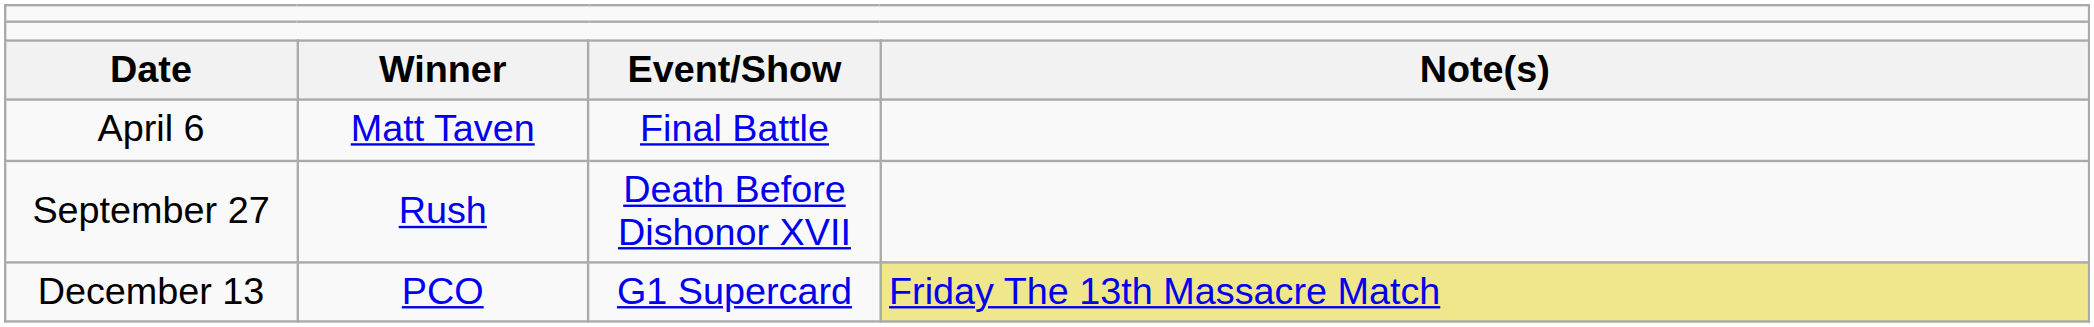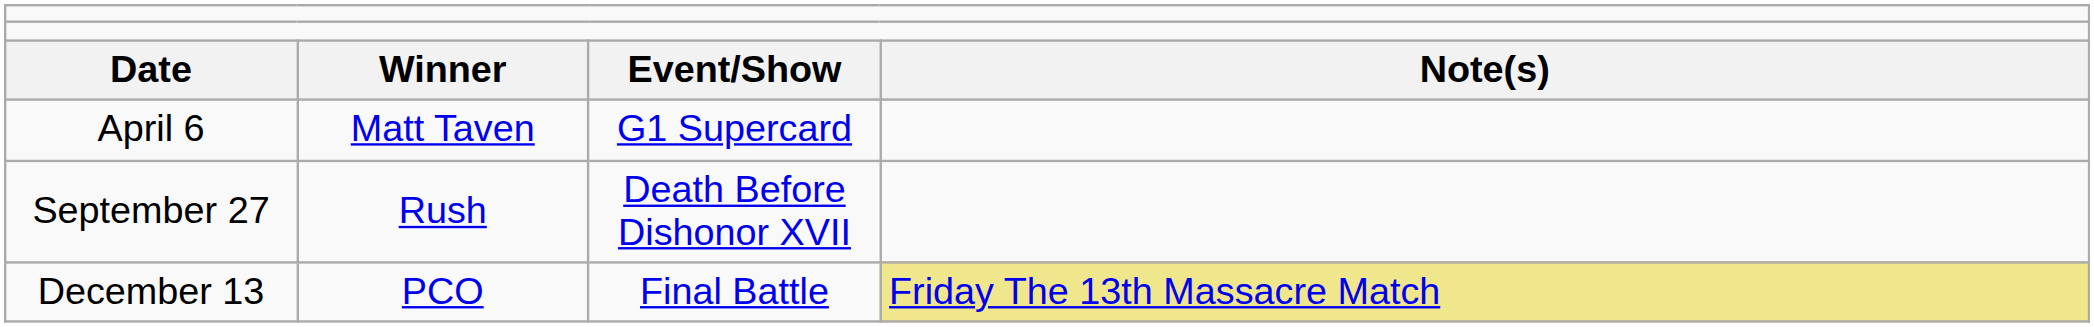April 6 | column 3: Final Battle -> G1 Supercard
December 13 | column 3: G1 Supercard -> Final Battle
